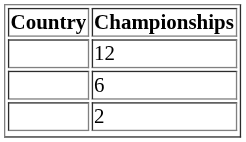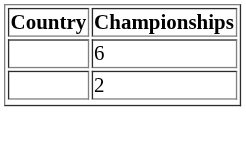- row: 12
